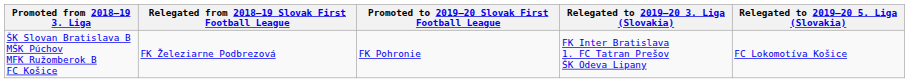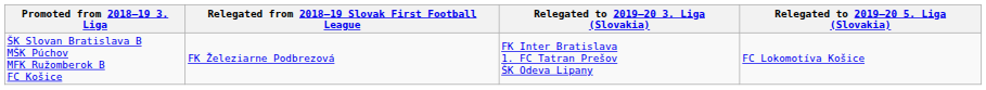- column: Promoted to 2019–20 Slovak First Football League | FK Pohronie
